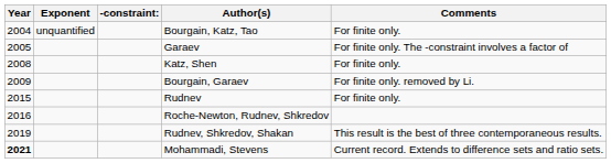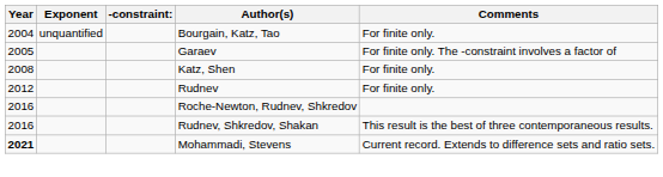- row: 2009 | Bourgain, Garaev | For finite only. removed by Li.
Rudnev | Year: 2015 -> 2012
Rudnev, Shkredov, Shakan | Year: 2019 -> 2016
